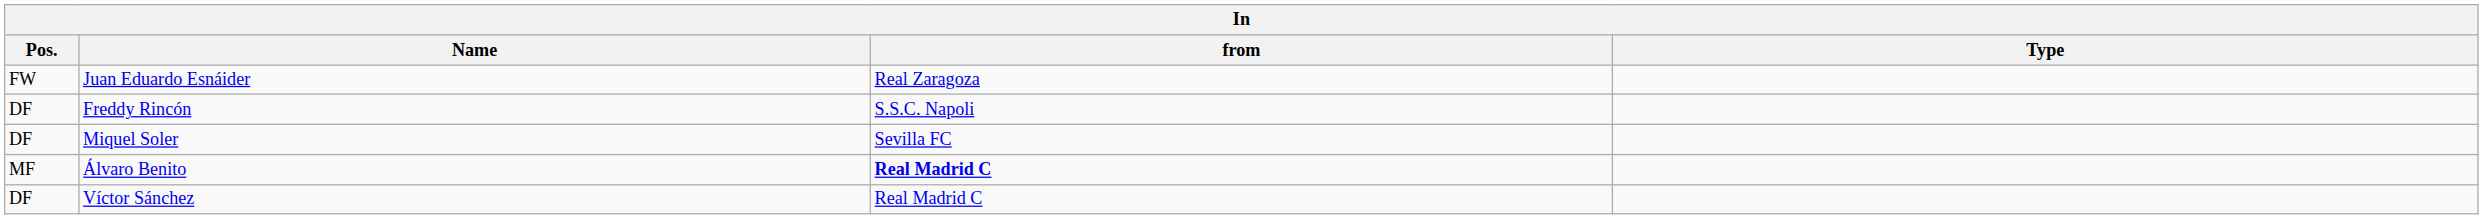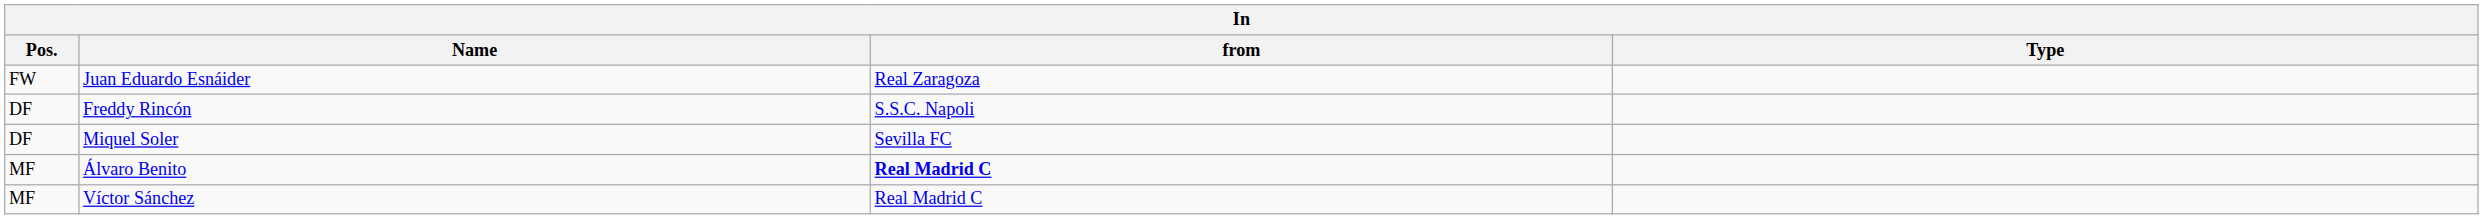Víctor Sánchez | Pos.: DF -> MF
